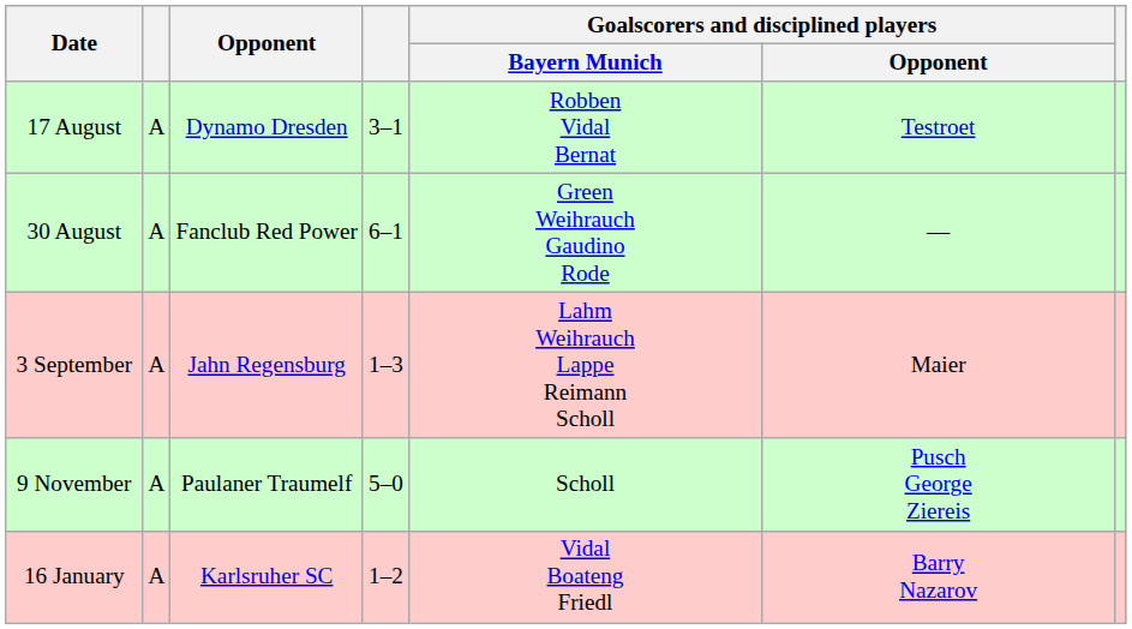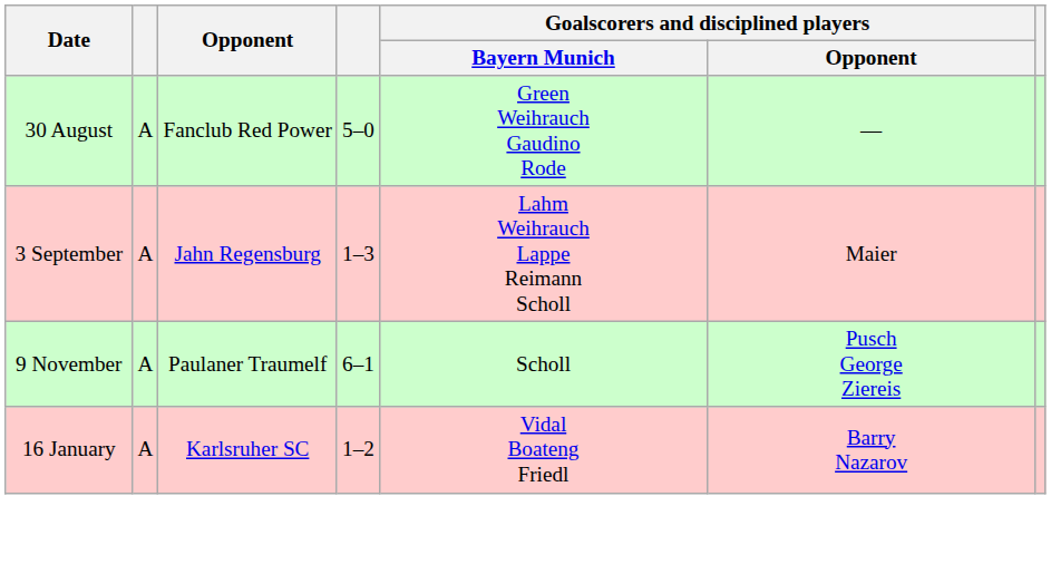- row: 17 August | A | Dynamo Dresden | 3–1 | Robben Vidal Bernat | Testroet
30 August | column 4: 6–1 -> 5–0
9 November | column 4: 5–0 -> 6–1
